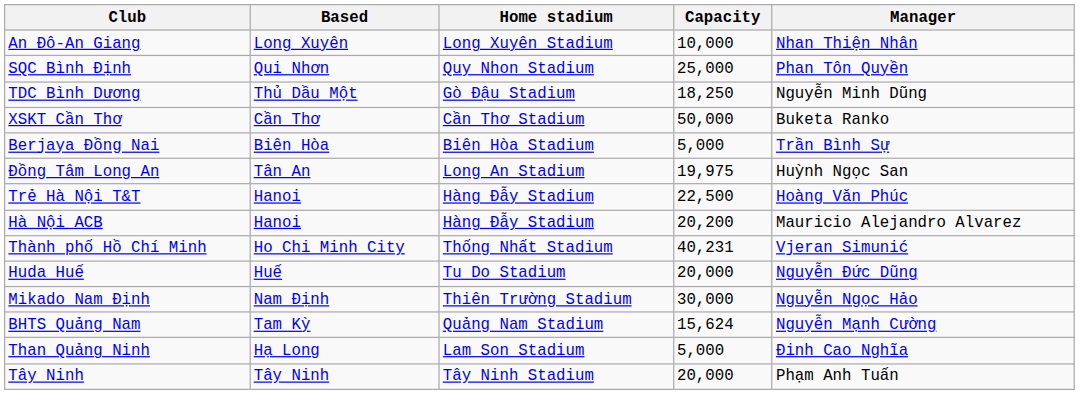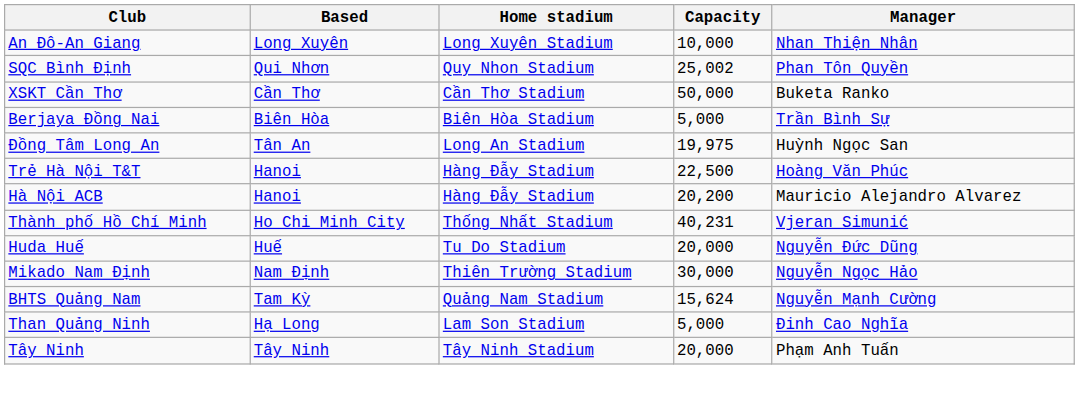SQC Bình Định | Capacity: 25,000 -> 25,002
- row: TDC Bình Dương | Thủ Dầu Một | Gò Đậu Stadium | 18,250 | Nguyễn Minh Dũng
